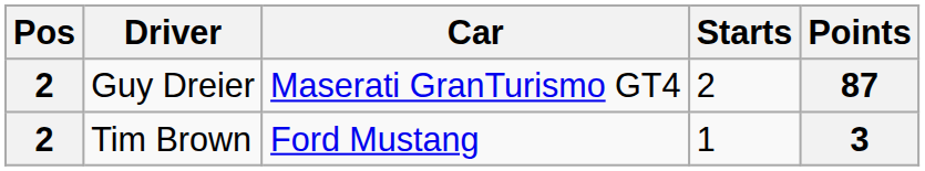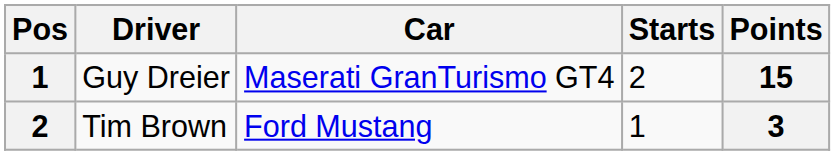Guy Dreier | Pos: 2 -> 1
Guy Dreier | Points: 87 -> 15
